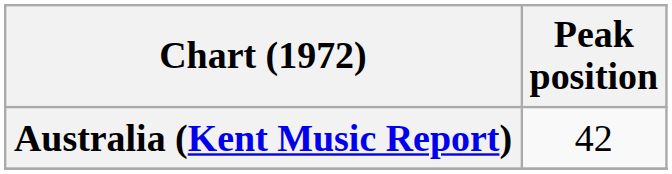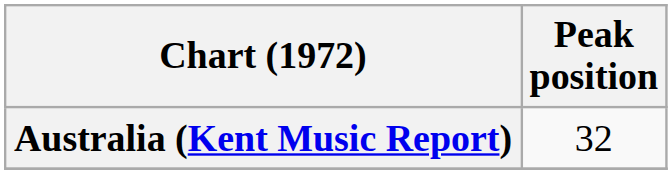Australia (Kent Music Report) | Peak position: 42 -> 32
